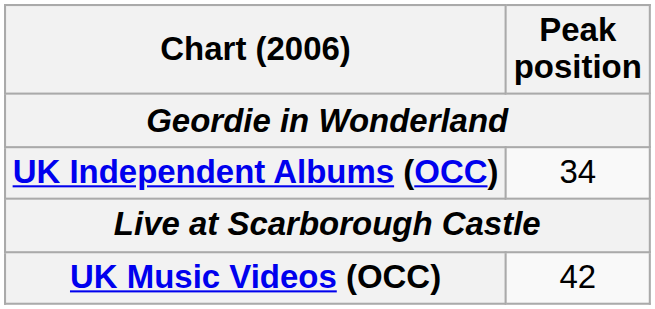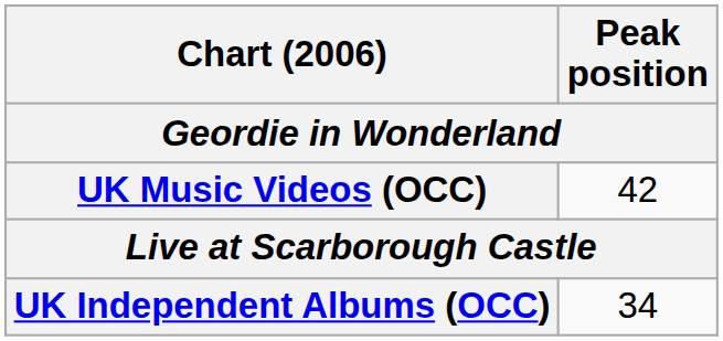rows swapped: UK Independent Albums (OCC) <-> UK Music Videos (OCC)
